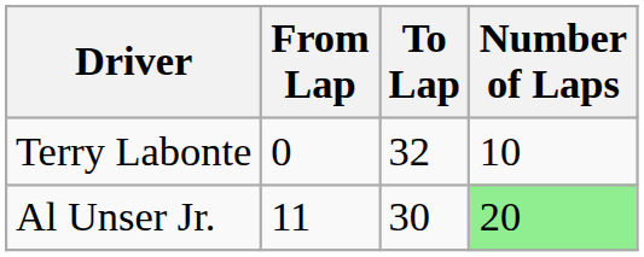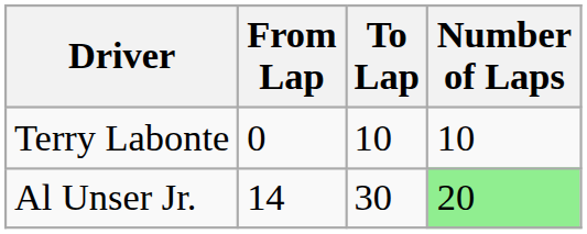Terry Labonte | To Lap: 32 -> 10
Al Unser Jr. | From Lap: 11 -> 14
